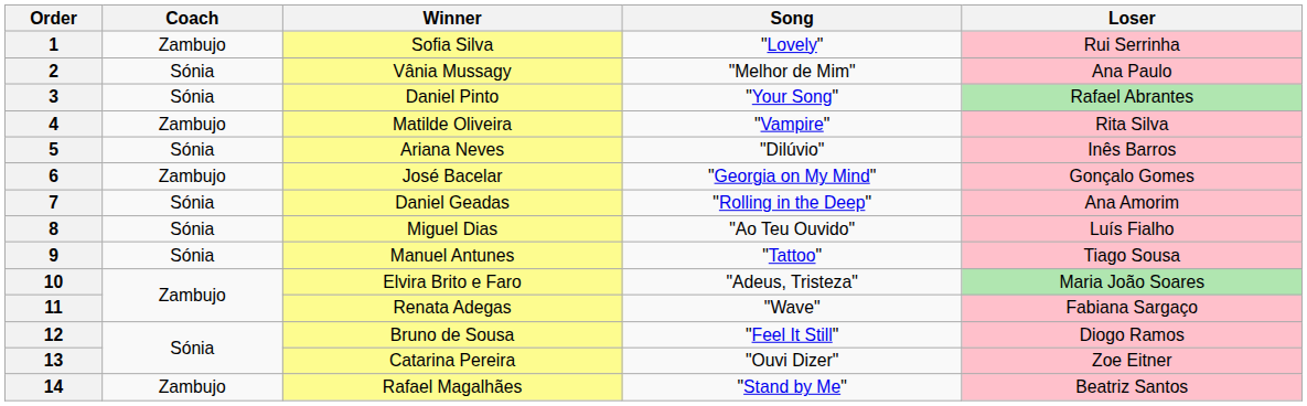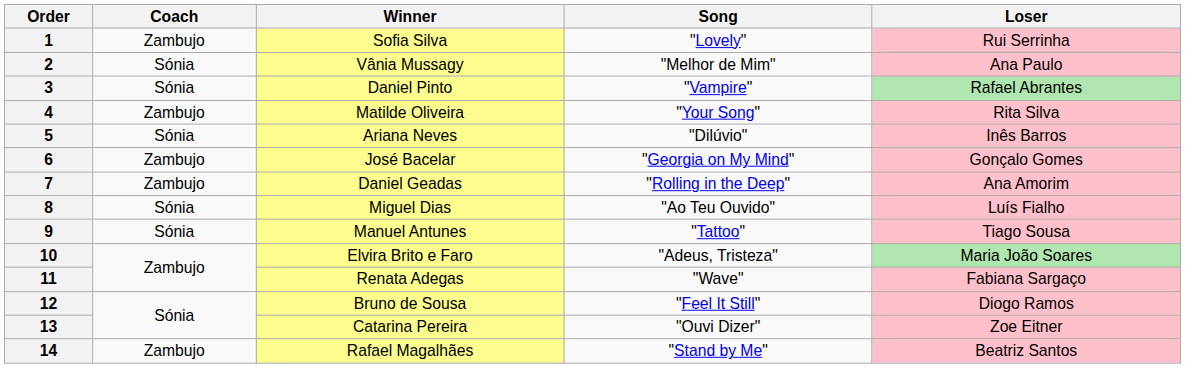3 | Song: "Your Song" -> "Vampire"
4 | Song: "Vampire" -> "Your Song"
7 | Coach: Sónia -> Zambujo
